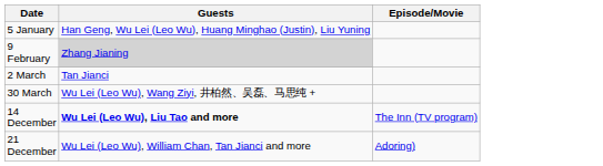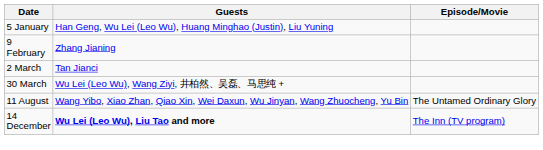9 February | Guests: lightgrey background -> no background
+ row: 11 August | Wang Yibo, Xiao Zhan, Qiao Xin, Wei Daxun, Wu Jinyan, Wang Zhuocheng, Yu Bin | The Untamed Ordinary Glory
- row: 21 December | Wu Lei (Leo Wu), William Chan, Tan Jianci and more | Adoring)
